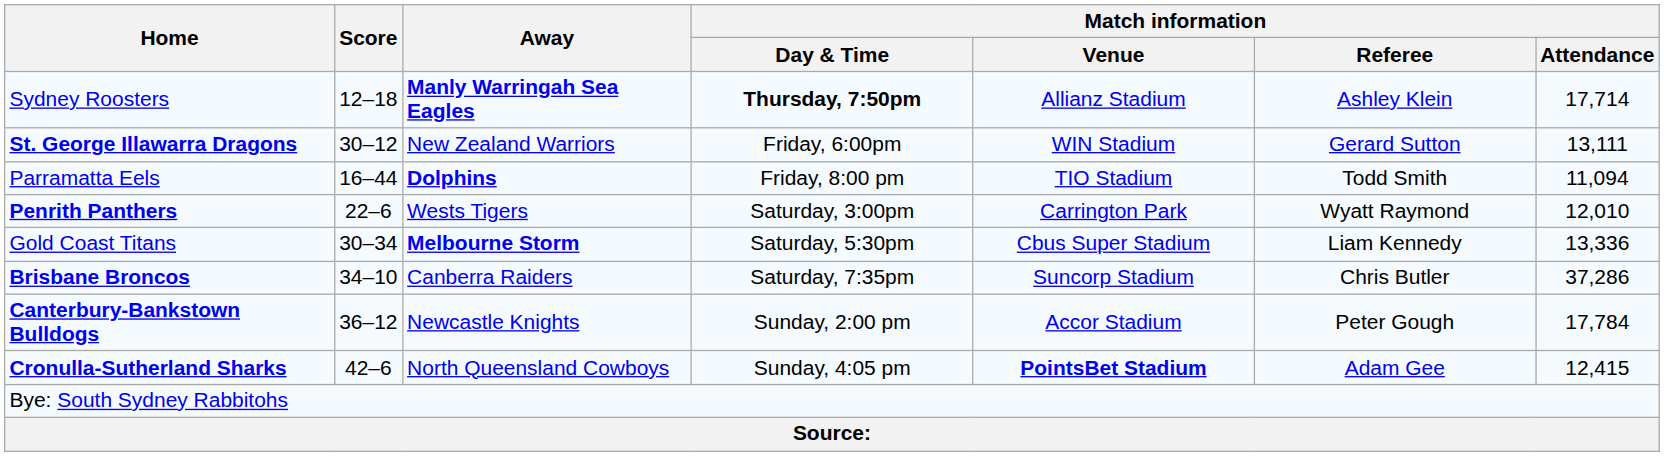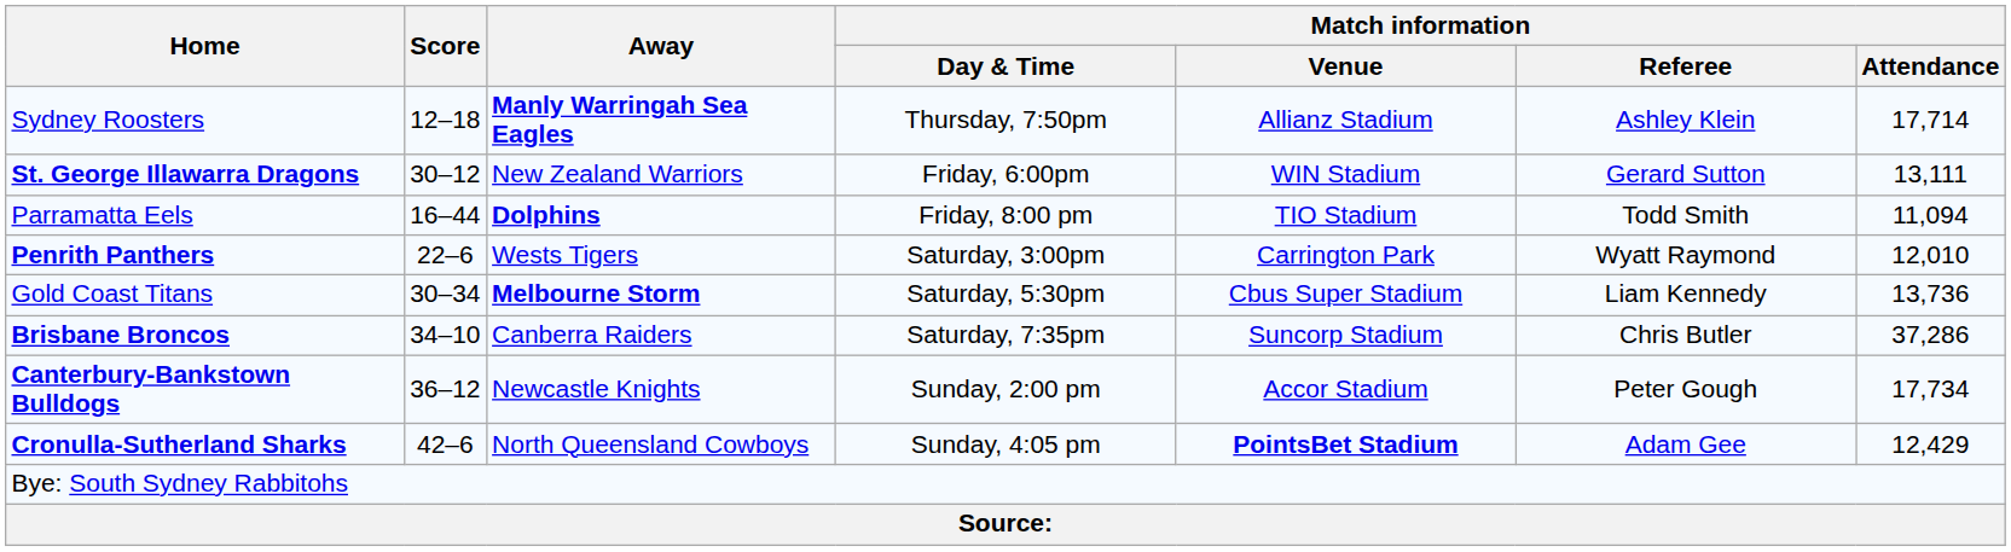Sydney Roosters | Match information / Day & Time: bold -> normal
Gold Coast Titans | Match information / Attendance: 13,336 -> 13,736
Canterbury-Bankstown Bulldogs | Match information / Attendance: 17,784 -> 17,734
Cronulla-Sutherland Sharks | Match information / Attendance: 12,415 -> 12,429
